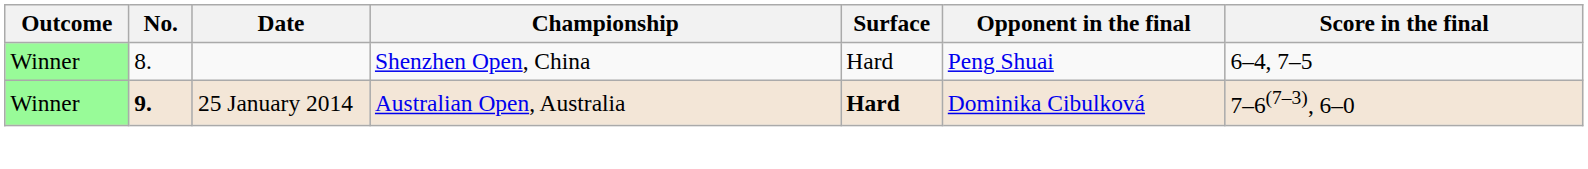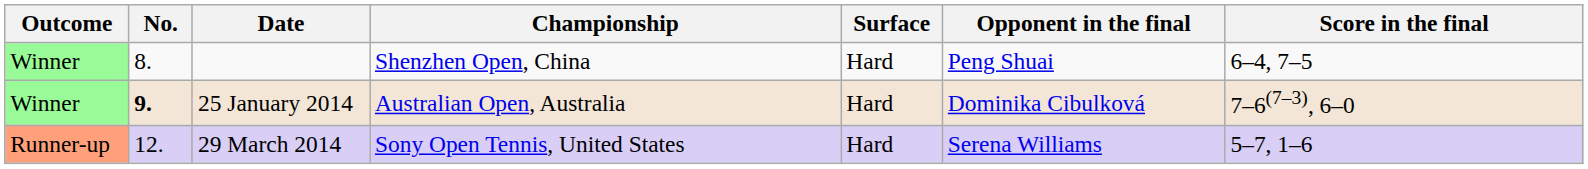25 January 2014 | Surface: bold -> normal
+ row: Runner-up | 12. | 29 March 2014 | Sony Open Tennis, United States | Hard | Serena Williams | 5–7, 1–6
